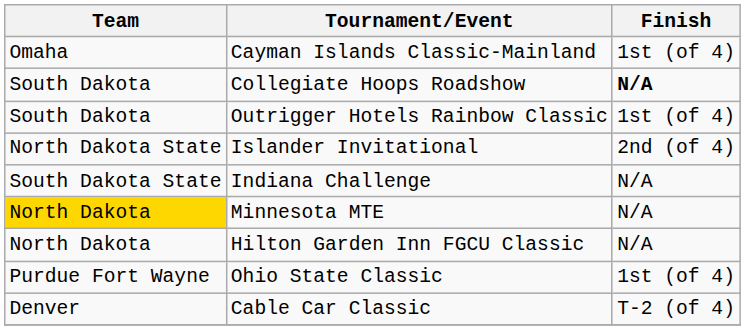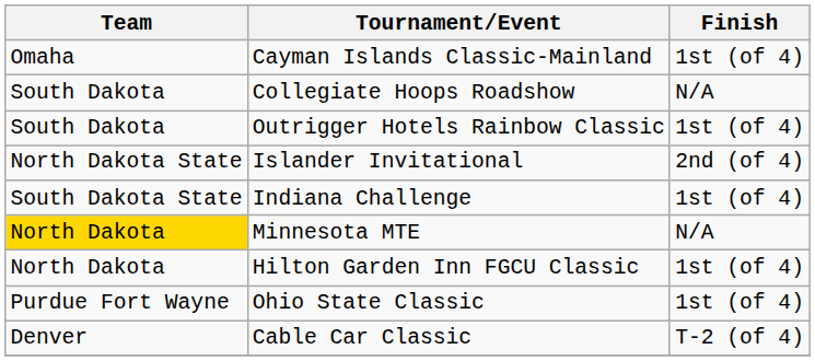Collegiate Hoops Roadshow | Finish: bold -> normal
Indiana Challenge | Finish: N/A -> 1st (of 4)
Hilton Garden Inn FGCU Classic | Finish: N/A -> 1st (of 4)
